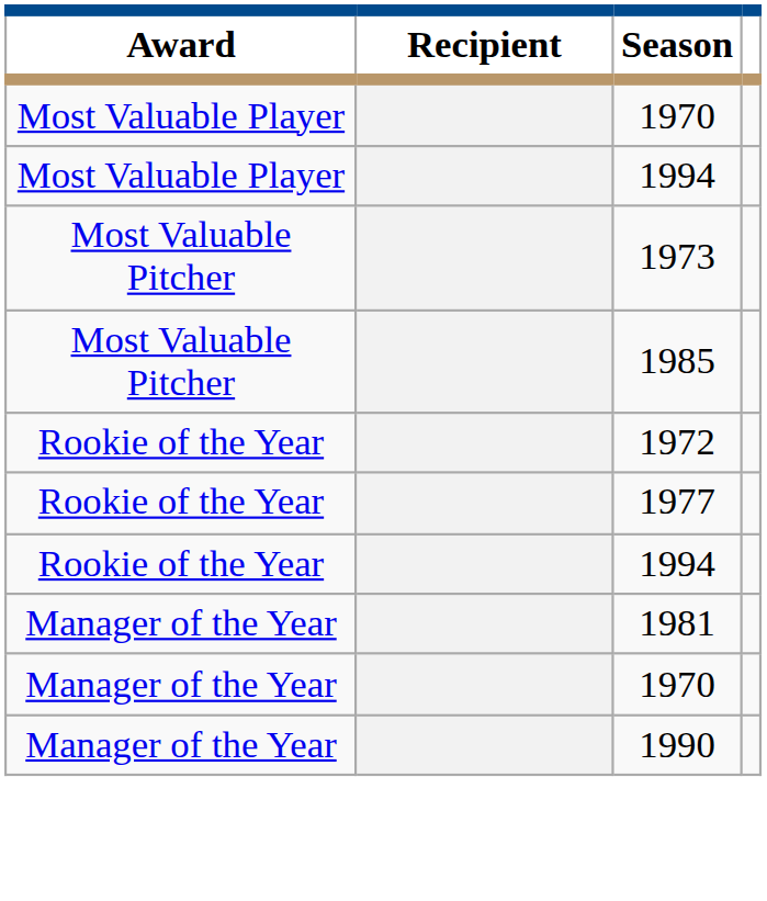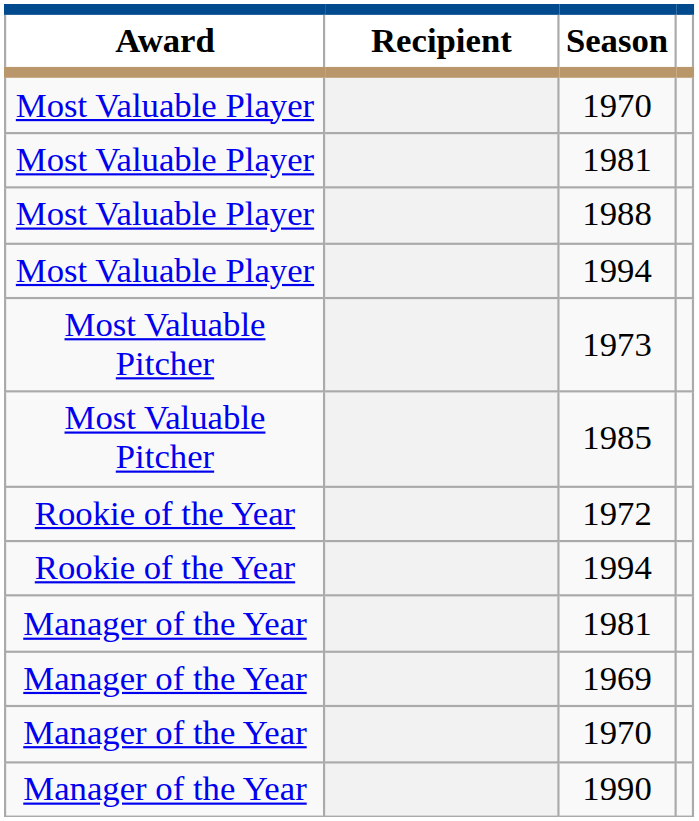+ row: Most Valuable Player | 1981
+ row: Most Valuable Player | 1988
- row: Rookie of the Year | 1977
+ row: Manager of the Year | 1969
